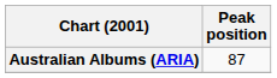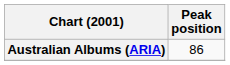Australian Albums (ARIA) | Peak position: 87 -> 86
